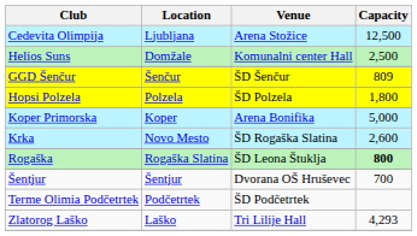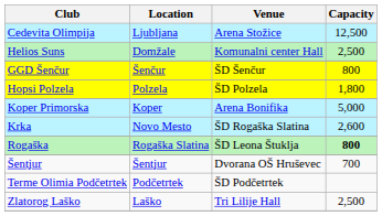GGD Šenčur | Capacity: 809 -> 800
Zlatorog Laško | Capacity: 4,293 -> 2,500
